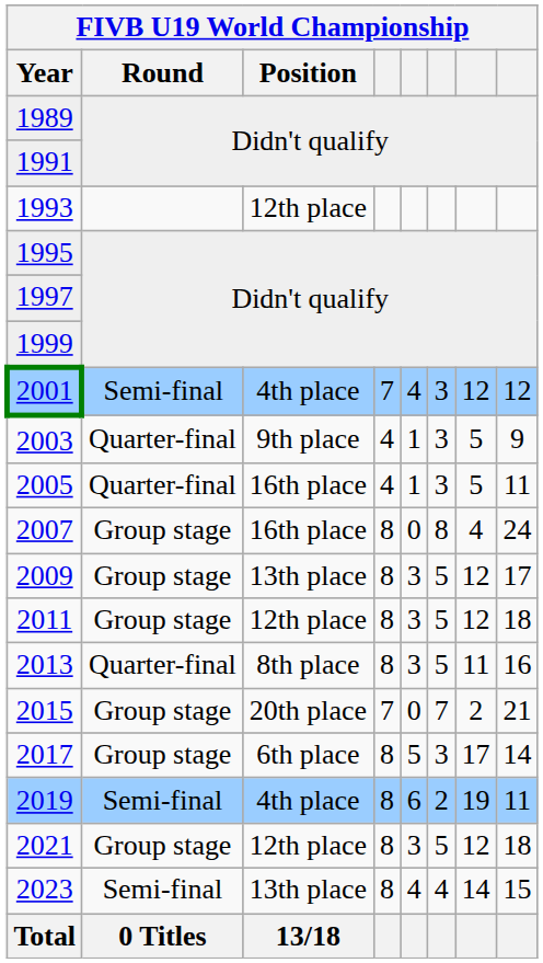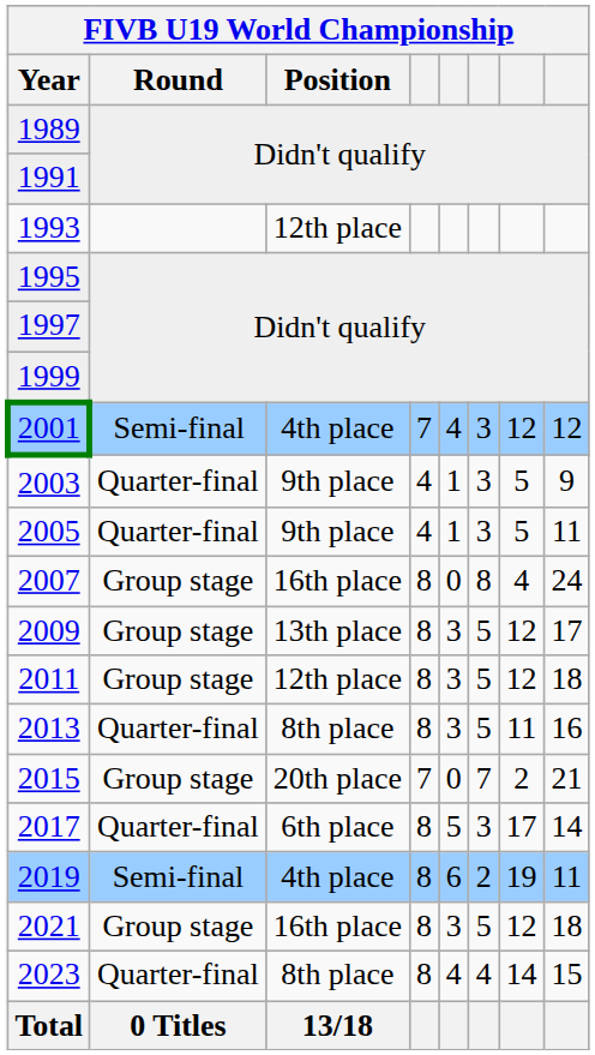2005 | FIVB U19 World Championship / Position: 16th place -> 9th place
2017 | FIVB U19 World Championship / Round: Group stage -> Quarter-final
2021 | FIVB U19 World Championship / Position: 12th place -> 16th place
2023 | FIVB U19 World Championship / Round: Semi-final -> Quarter-final
2023 | FIVB U19 World Championship / Position: 13th place -> 8th place
